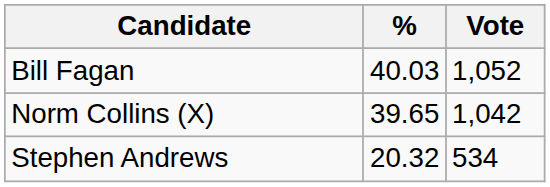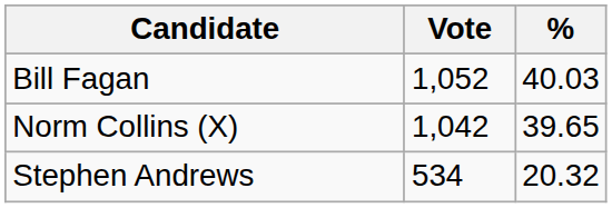columns swapped: Vote <-> %
